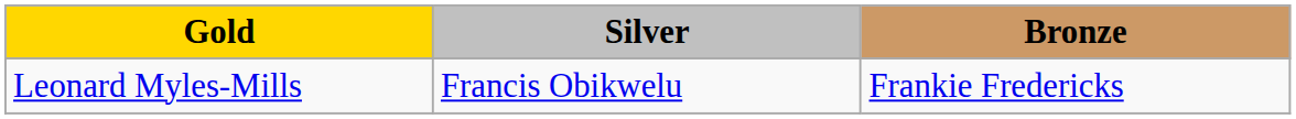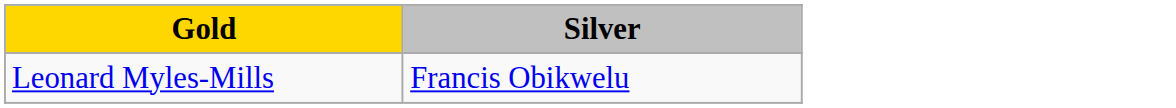- column: Bronze | Frankie Fredericks
